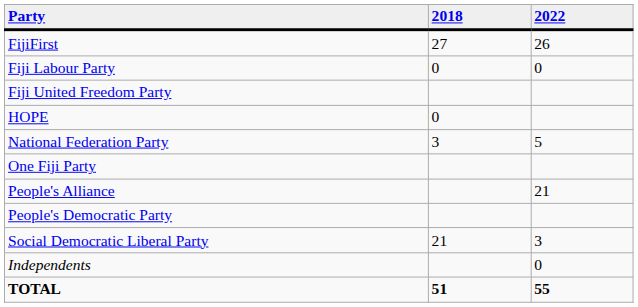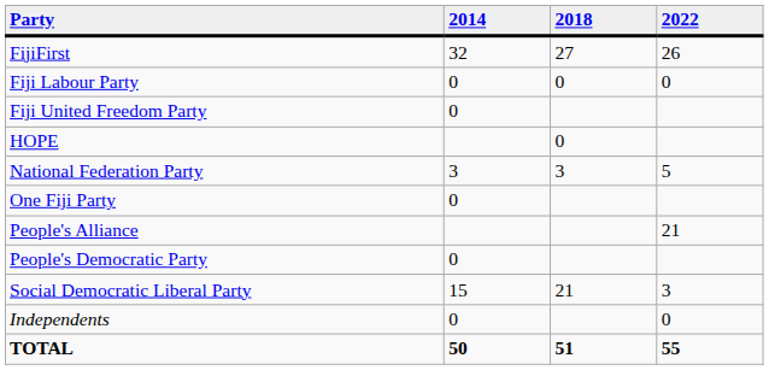+ column: 2014 | 32 | 0 | 0 | 3 | 0 | 0 | 15 | 0 | 50
